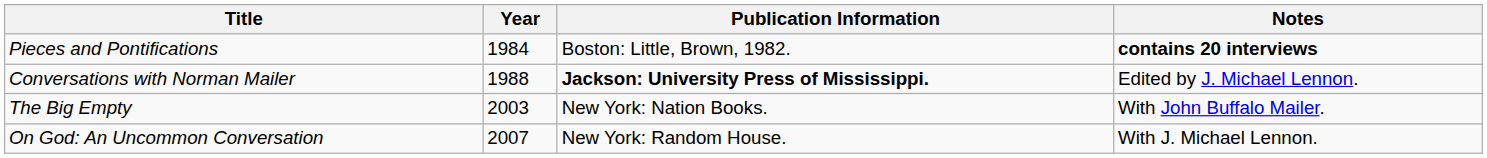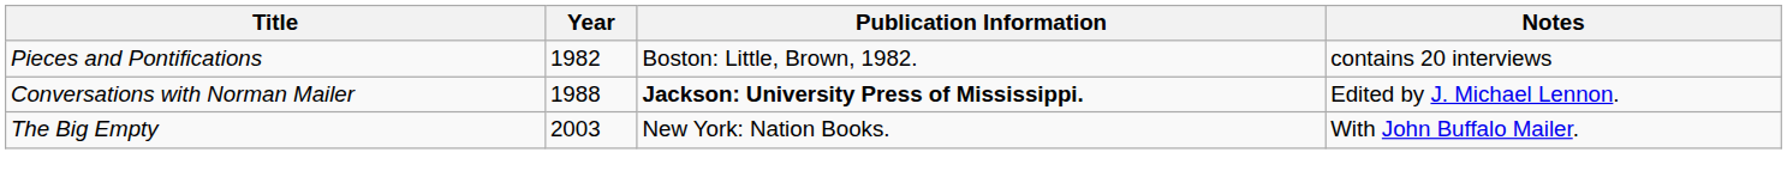Pieces and Pontifications | Year: 1984 -> 1982
Pieces and Pontifications | Notes: bold -> normal
- row: On God: An Uncommon Conversation | 2007 | New York: Random House. | With J. Michael Lennon.
